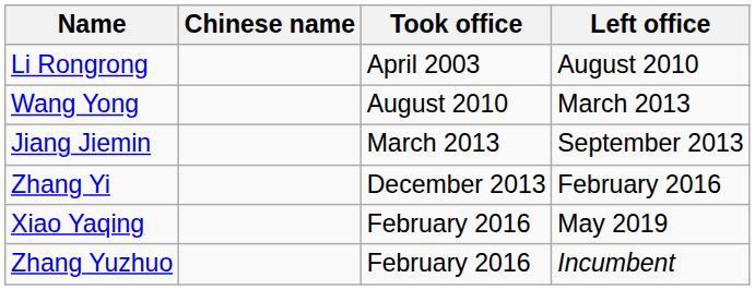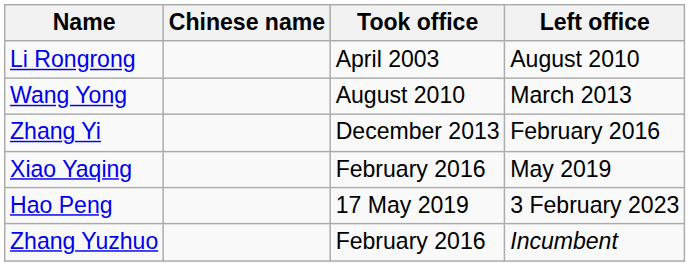- row: Jiang Jiemin | March 2013 | September 2013
+ row: Hao Peng | 17 May 2019 | 3 February 2023
